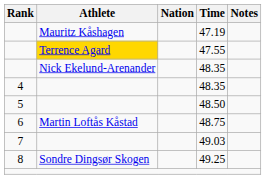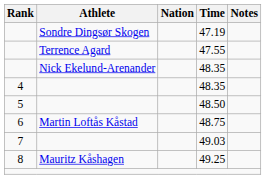47.19 | Athlete: Mauritz Kåshagen -> Sondre Dingsør Skogen
47.55 | Athlete: gold background -> no background
49.25 | Athlete: Sondre Dingsør Skogen -> Mauritz Kåshagen
